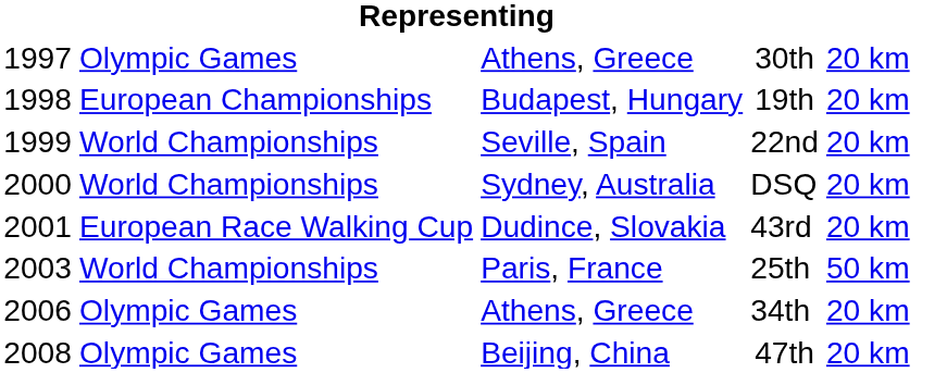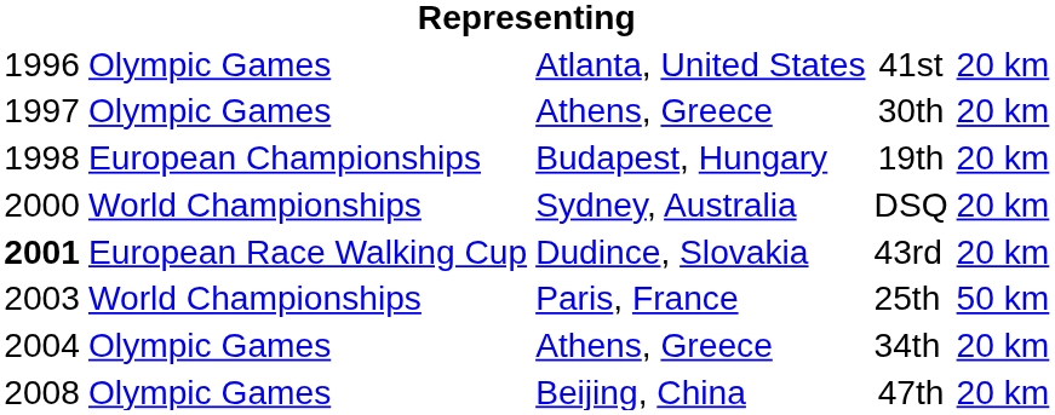+ row: 1996 | Olympic Games | Atlanta, United States | 41st | 20 km
- row: 1999 | World Championships | Seville, Spain | 22nd | 20 km
43rd | column 1: normal -> bold
34th | column 1: 2006 -> 2004
